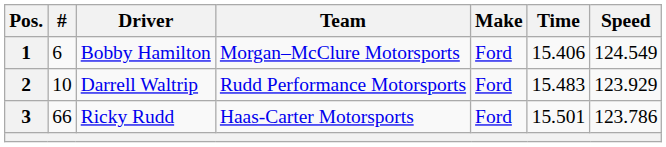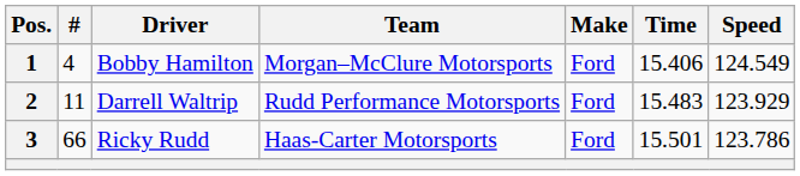1 | #: 6 -> 4
2 | #: 10 -> 11
